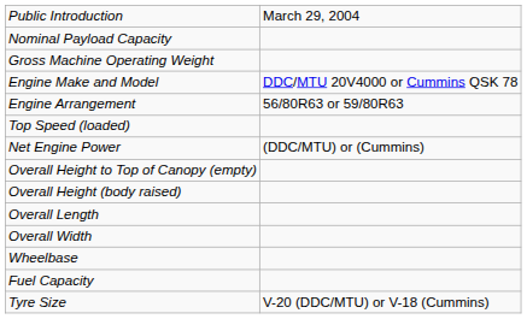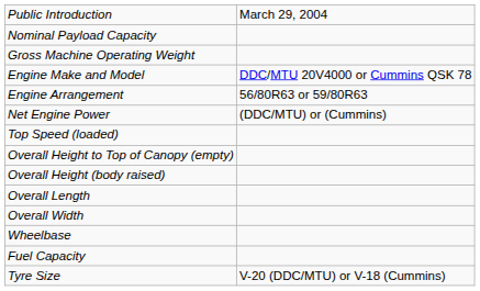rows swapped: Net Engine Power <-> Top Speed (loaded)
